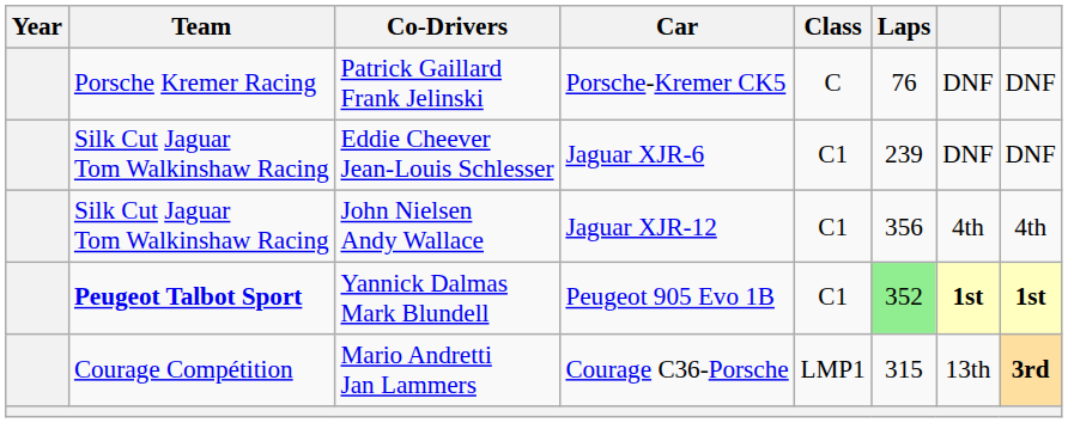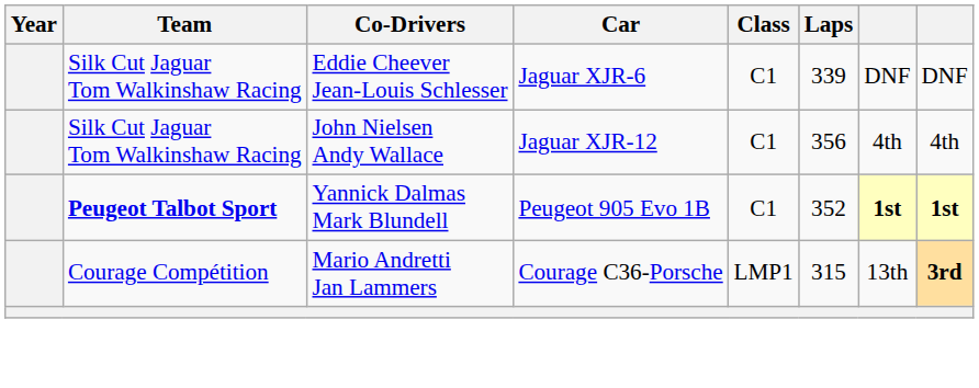- row: Porsche Kremer Racing | Patrick Gaillard Frank Jelinski | Porsche-Kremer CK5 | C | 76 | DNF | DNF
Eddie Cheever Jean-Louis Schlesser | Laps: 239 -> 339
Yannick Dalmas Mark Blundell | Laps: lightgreen background -> no background
